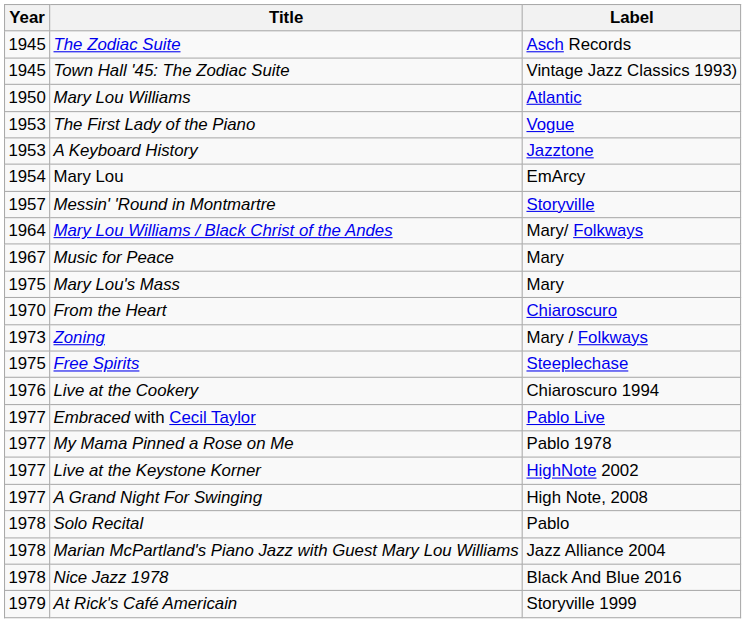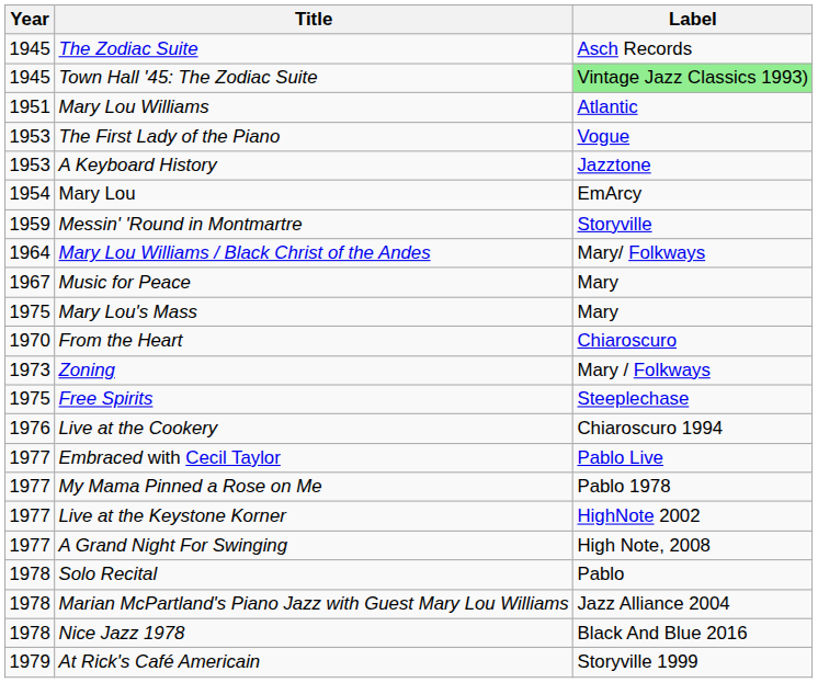Town Hall '45: The Zodiac Suite | Label: no background -> lightgreen background
Mary Lou Williams | Year: 1950 -> 1951
Messin' 'Round in Montmartre | Year: 1957 -> 1959
